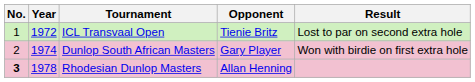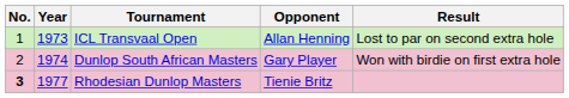ICL Transvaal Open | Year: 1972 -> 1973
ICL Transvaal Open | Opponent: Tienie Britz -> Allan Henning
Rhodesian Dunlop Masters | Year: 1978 -> 1977
Rhodesian Dunlop Masters | Opponent: Allan Henning -> Tienie Britz
